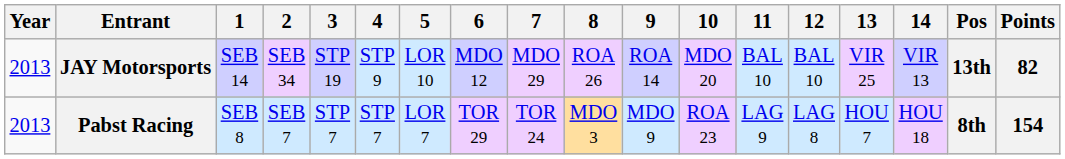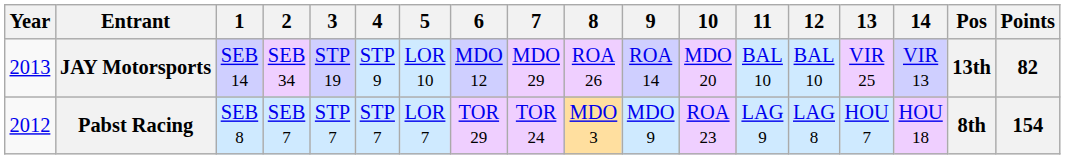Pabst Racing | Year: 2013 -> 2012
